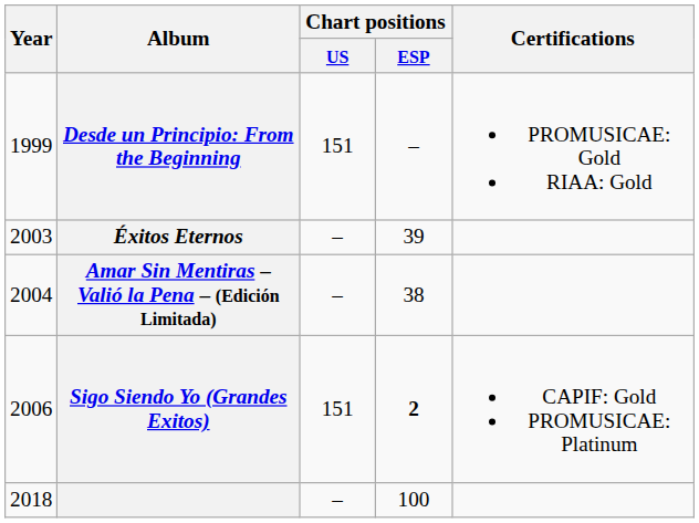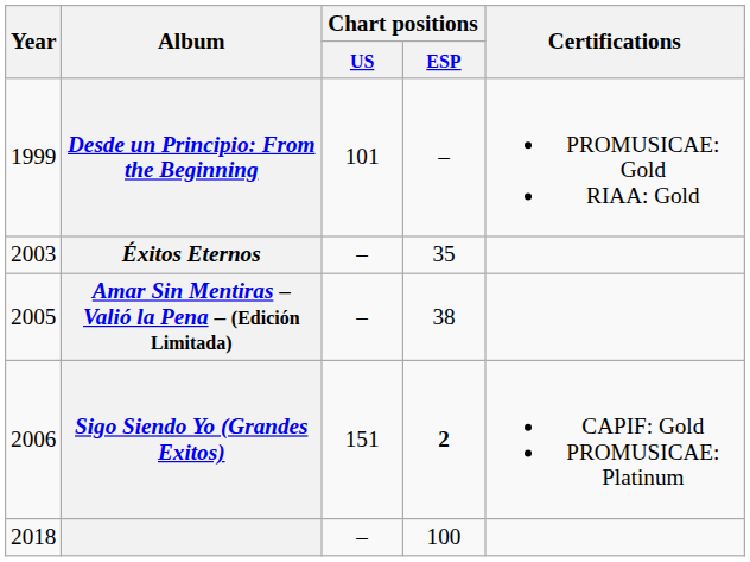Desde un Principio: From the Beginning | Chart positions / US: 151 -> 101
Éxitos Eternos | Chart positions / ESP: 39 -> 35
Amar Sin Mentiras – Valió la Pena – (Edición Limitada) | Year: 2004 -> 2005
